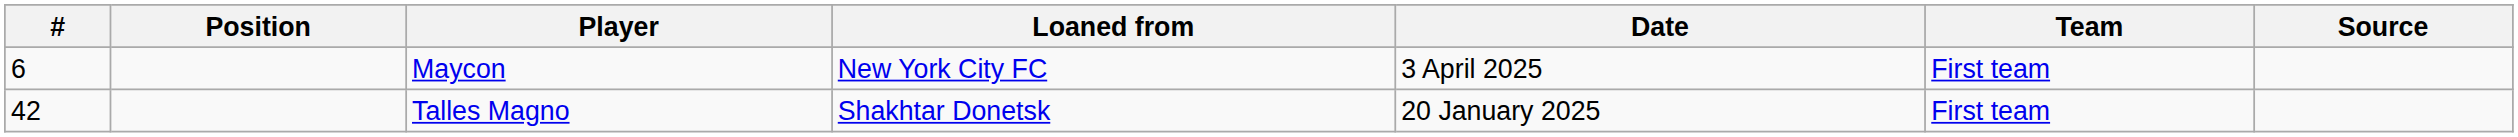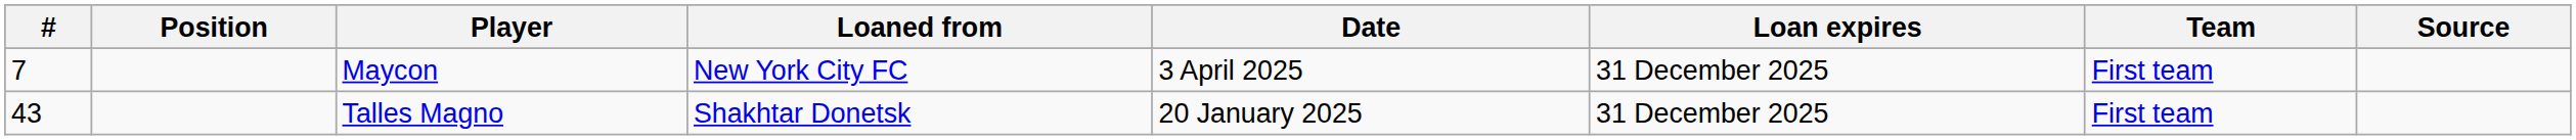+ column: Loan expires | 31 December 2025 | 31 December 2025
Maycon | #: 6 -> 7
Talles Magno | #: 42 -> 43
